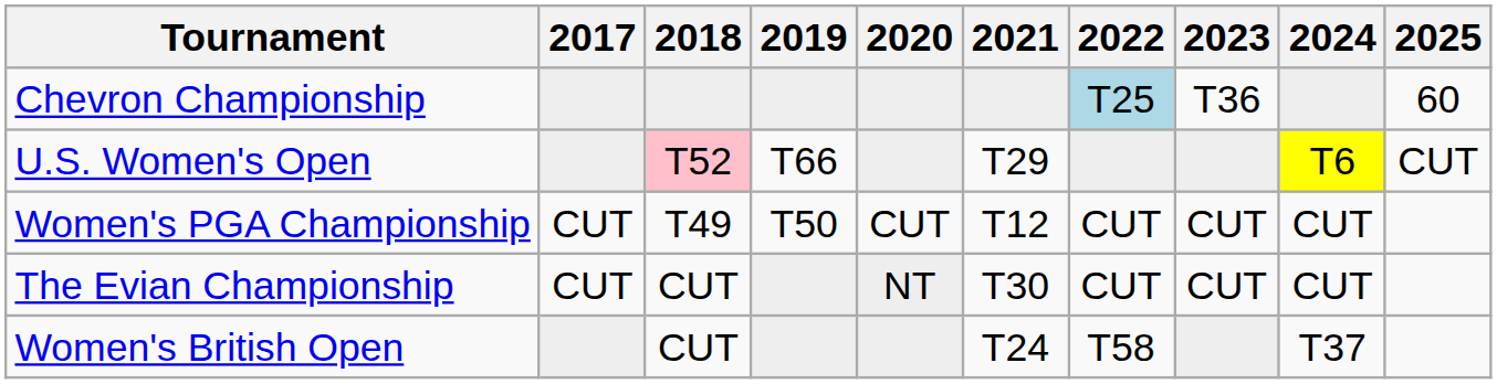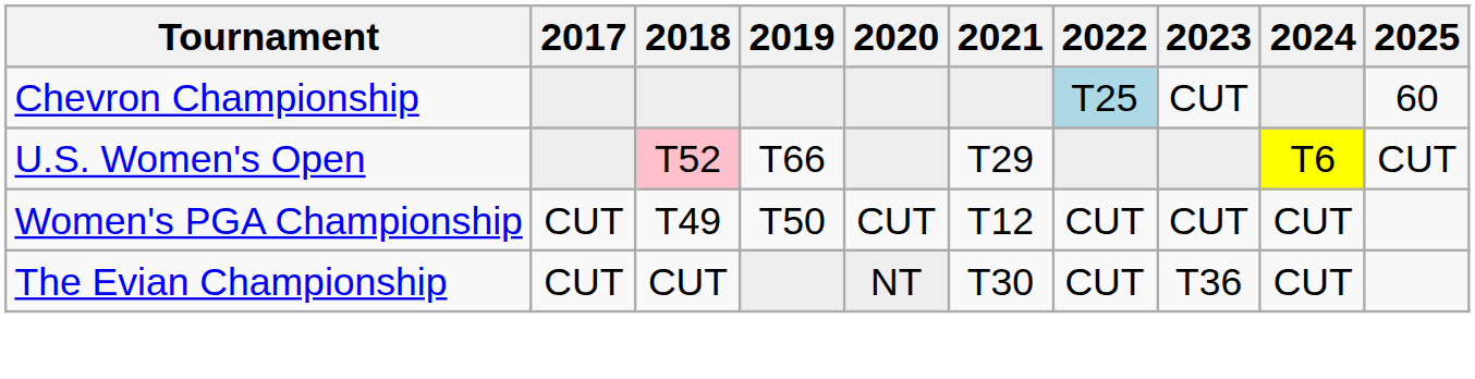Chevron Championship | 2023: T36 -> CUT
The Evian Championship | 2023: CUT -> T36
- row: Women's British Open | CUT | T24 | T58 | T37
